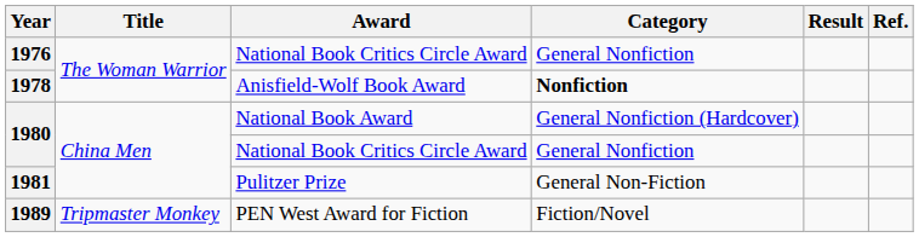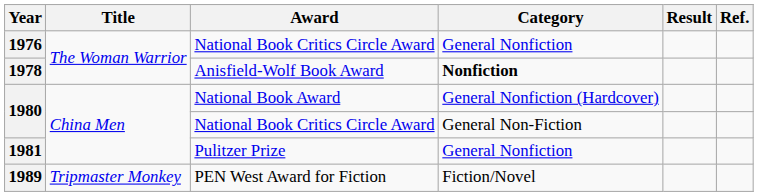1980 / National Book Critics Circle Award | Category: General Nonfiction -> General Non-Fiction
1981 | Category: General Non-Fiction -> General Nonfiction
